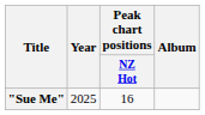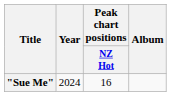"Sue Me" | Year: 2025 -> 2024
